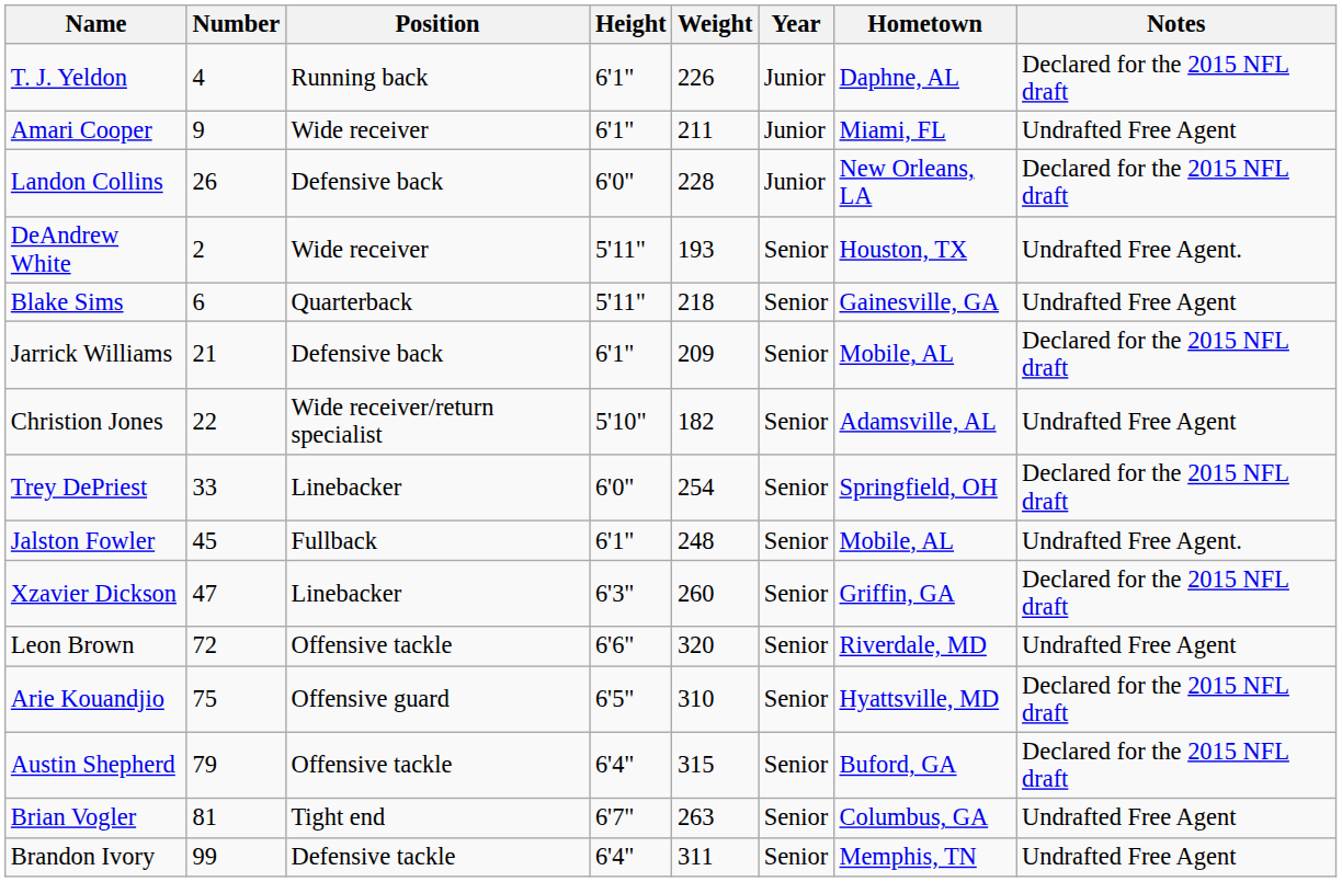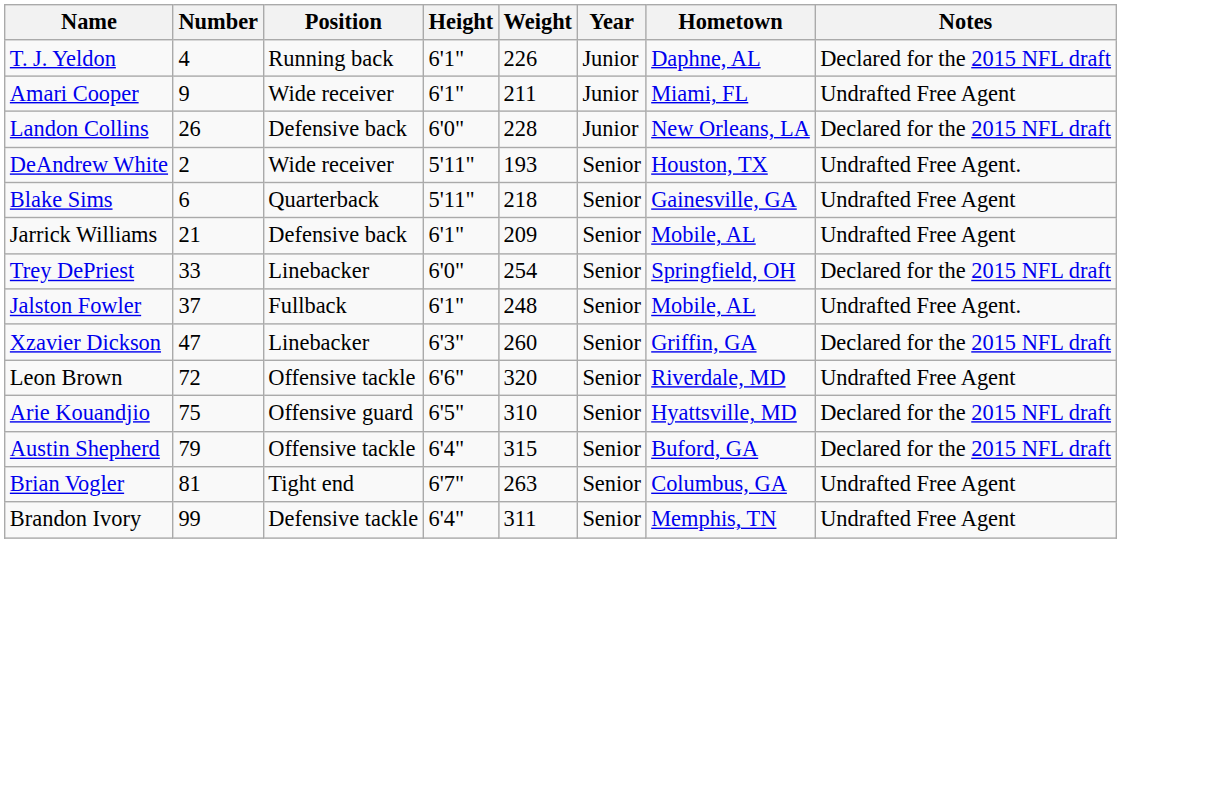Jarrick Williams | Notes: Declared for the 2015 NFL draft -> Undrafted Free Agent
- row: Christion Jones | 22 | Wide receiver/return specialist | 5'10" | 182 | Senior | Adamsville, AL | Undrafted Free Agent
Jalston Fowler | Number: 45 -> 37
